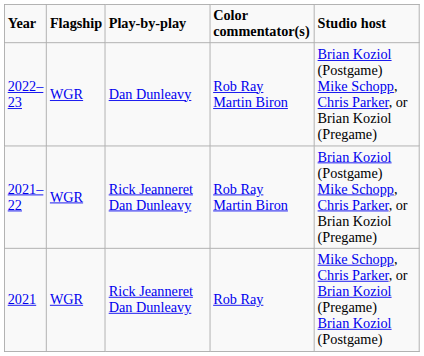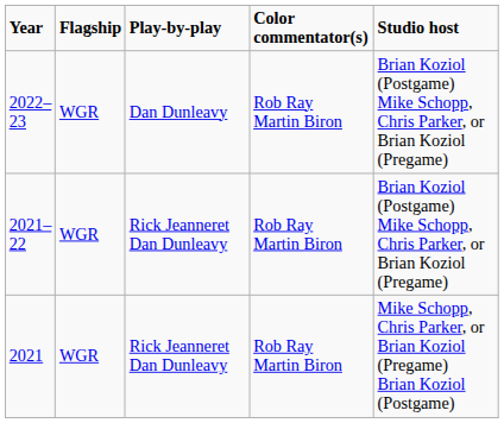2021 | Color commentator(s): Rob Ray -> Rob Ray Martin Biron
